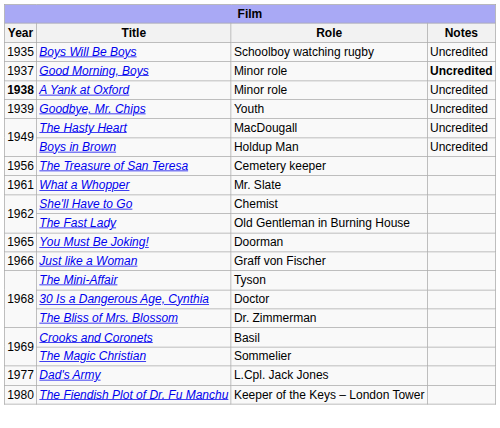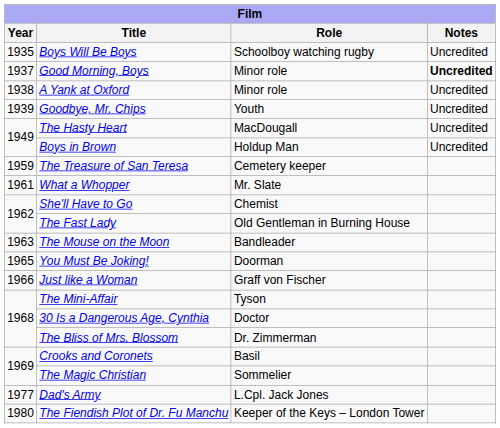A Yank at Oxford | Year: bold -> normal
The Treasure of San Teresa | Year: 1956 -> 1959
+ row: 1963 | The Mouse on the Moon | Bandleader
